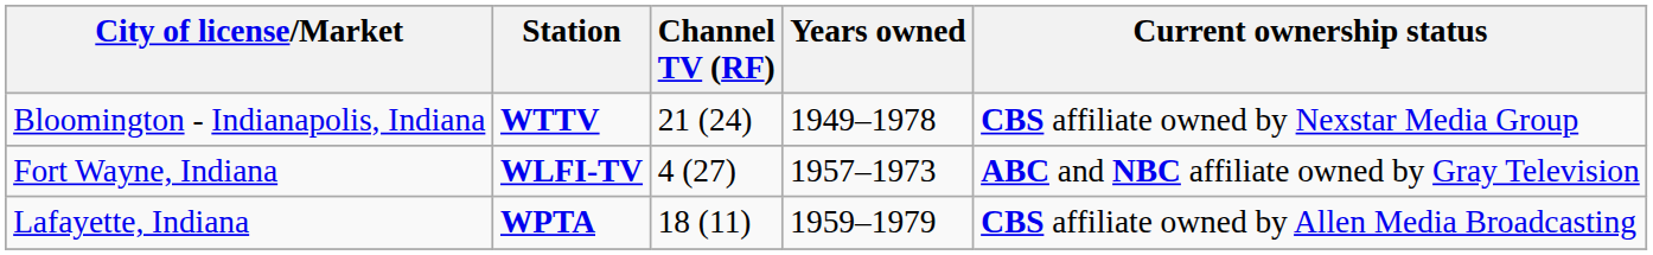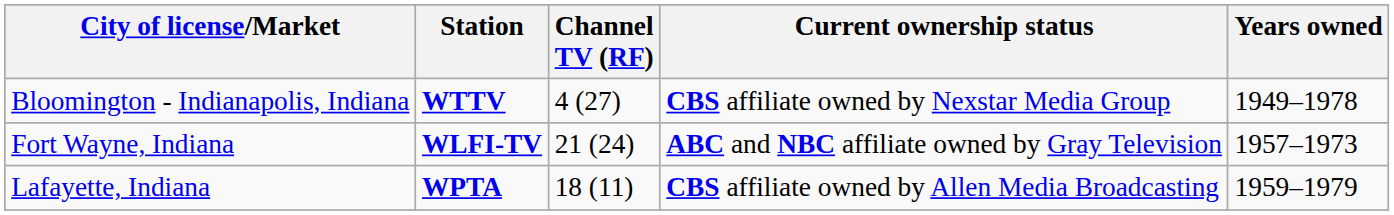columns swapped: Years owned <-> Current ownership status
Bloomington - Indianapolis, Indiana | Channel TV (RF): 21 (24) -> 4 (27)
Fort Wayne, Indiana | Channel TV (RF): 4 (27) -> 21 (24)
